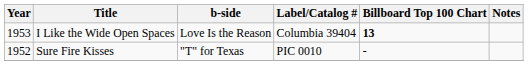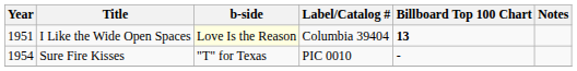I Like the Wide Open Spaces | Year: 1953 -> 1951
I Like the Wide Open Spaces | b-side: no background -> lightyellow background
Sure Fire Kisses | Year: 1952 -> 1954
